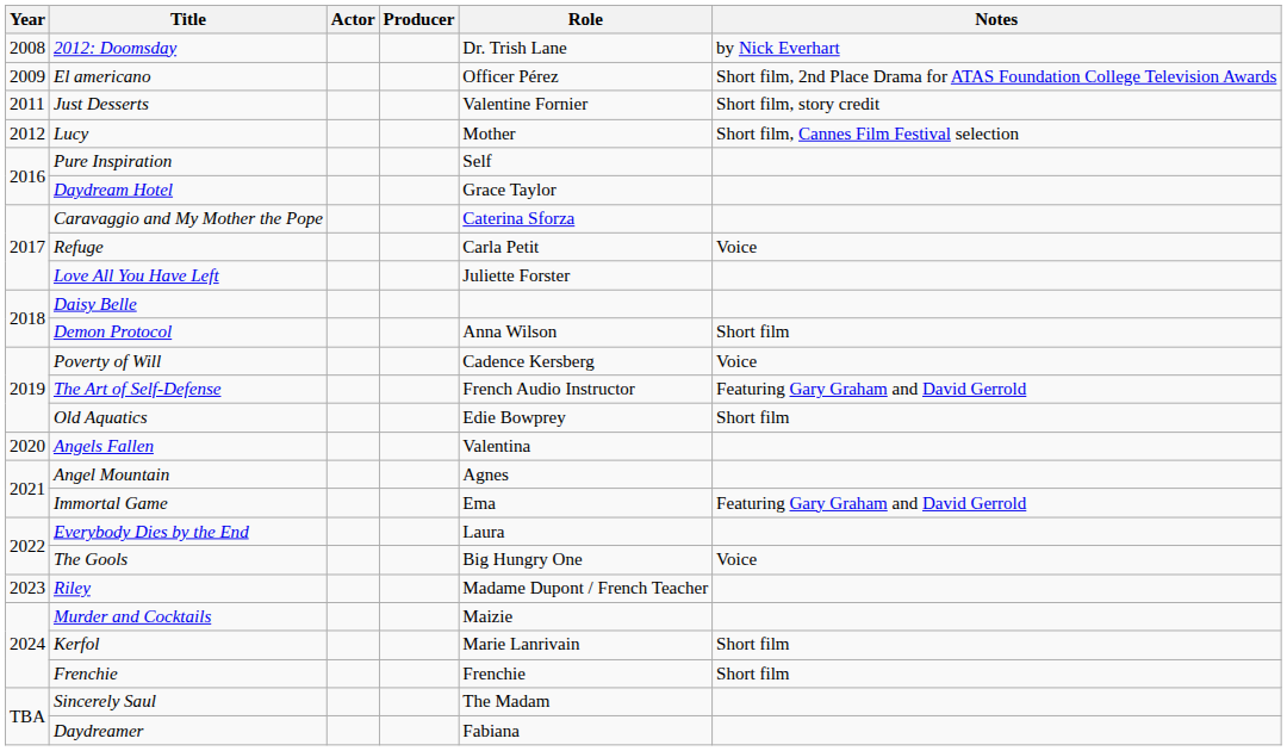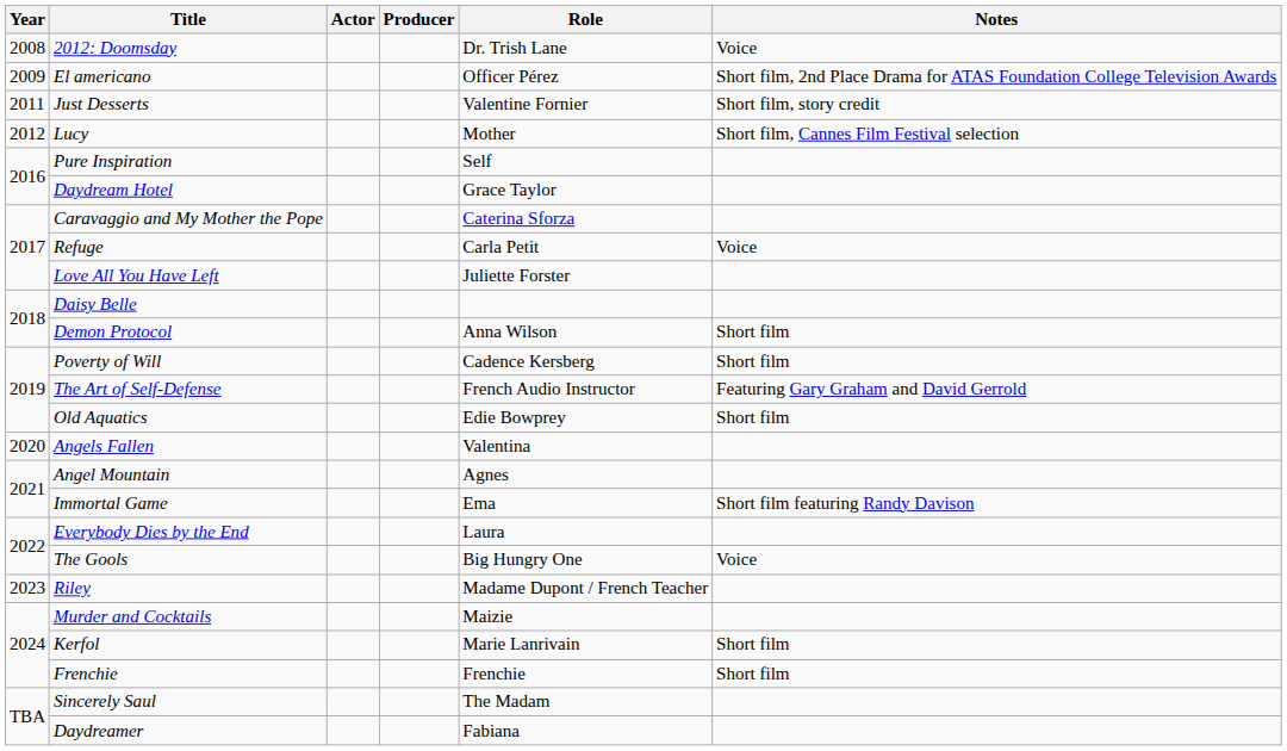2012: Doomsday | Notes: by Nick Everhart -> Voice
Poverty of Will | Notes: Voice -> Short film
Immortal Game | Notes: Featuring Gary Graham and David Gerrold -> Short film featuring Randy Davison
